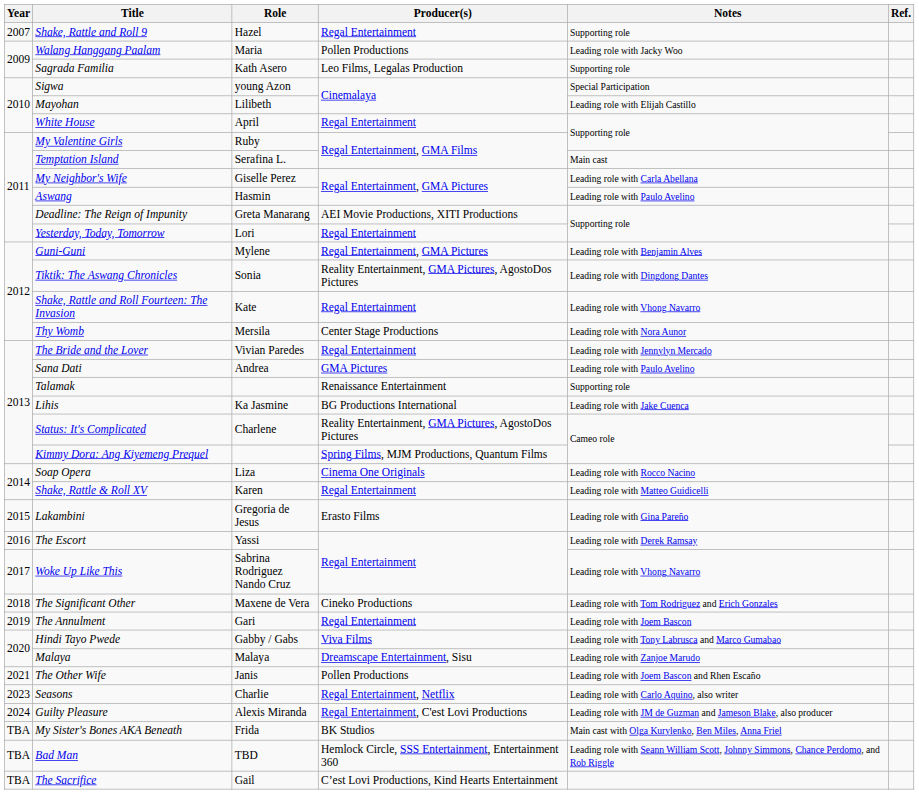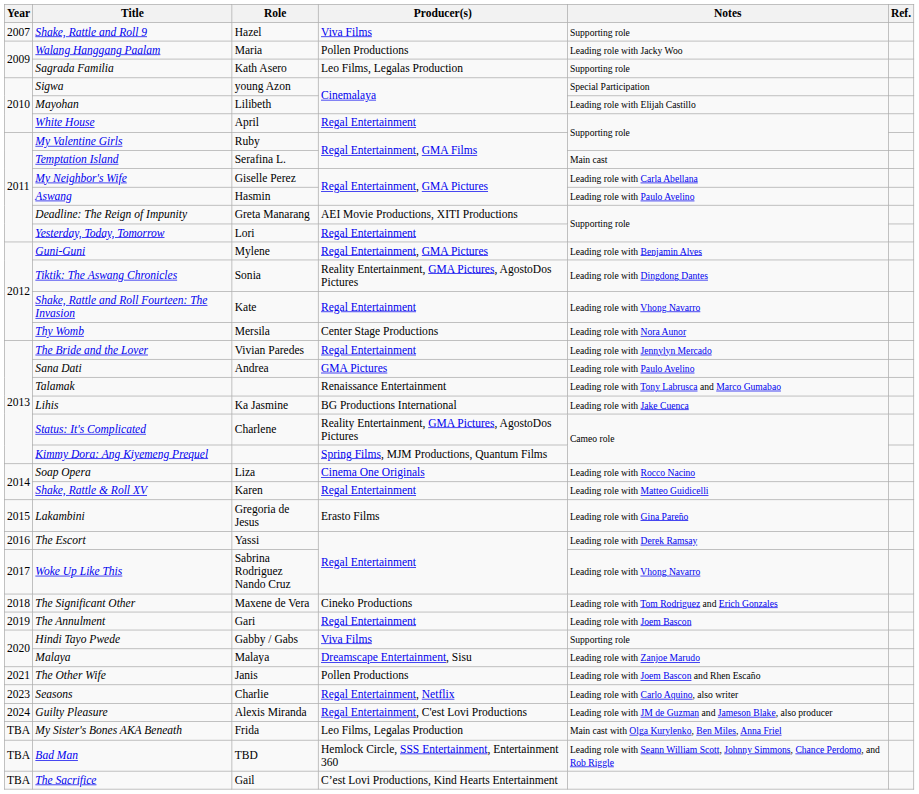Shake, Rattle and Roll 9 | Producer(s): Regal Entertainment -> Viva Films
Talamak | Notes: Supporting role -> Leading role with Tony Labrusca and Marco Gumabao
Hindi Tayo Pwede | Notes: Leading role with Tony Labrusca and Marco Gumabao -> Supporting role
My Sister's Bones AKA Beneath | Producer(s): BK Studios -> Leo Films, Legalas Production
